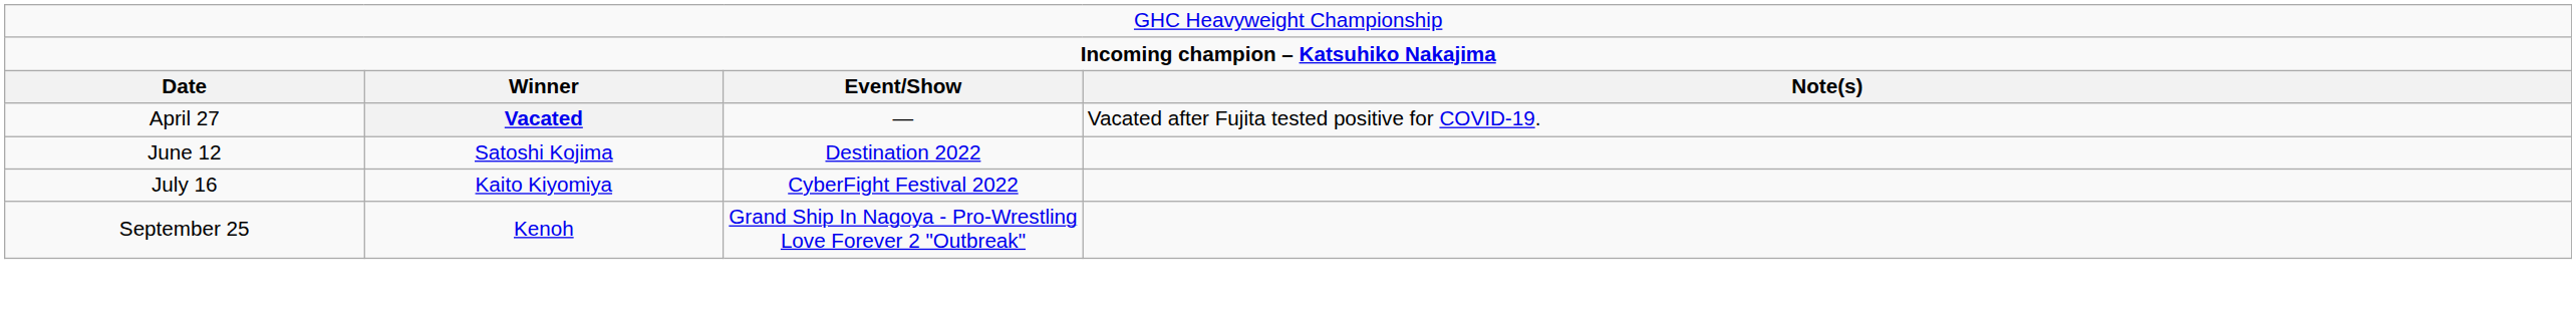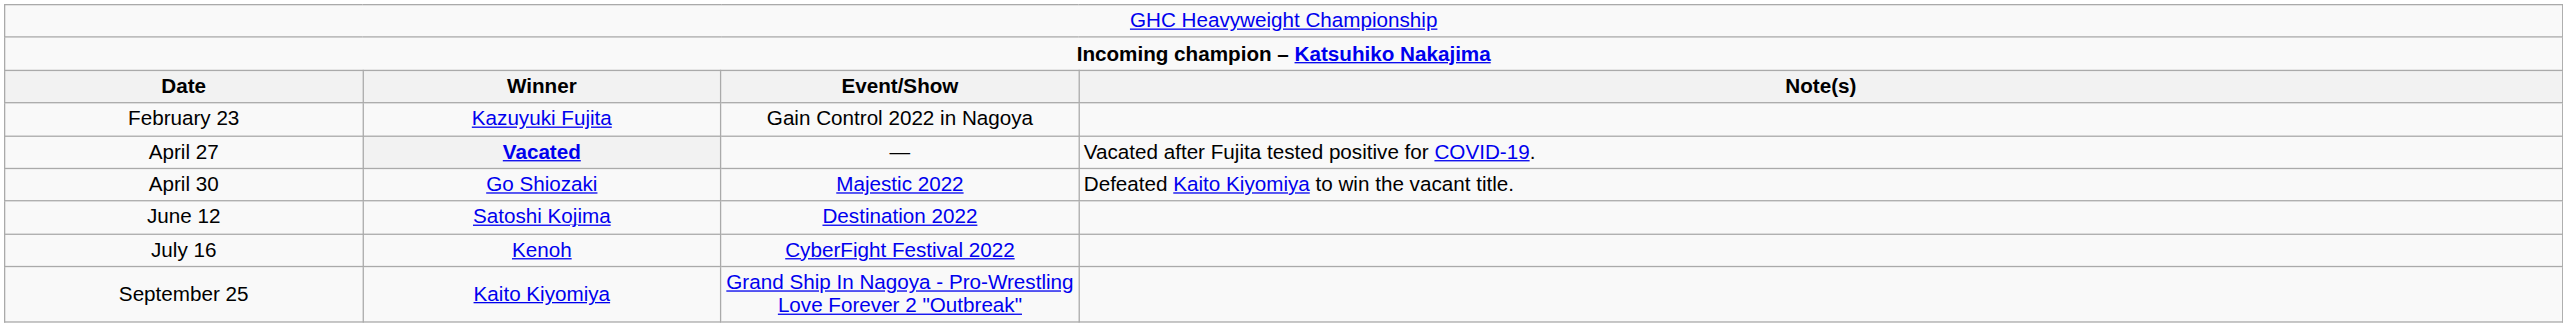+ row: February 23 | Kazuyuki Fujita | Gain Control 2022 in Nagoya
+ row: April 30 | Go Shiozaki | Majestic 2022 | Defeated Kaito Kiyomiya to win the vacant title.
July 16 | column 2: Kaito Kiyomiya -> Kenoh
September 25 | column 2: Kenoh -> Kaito Kiyomiya
